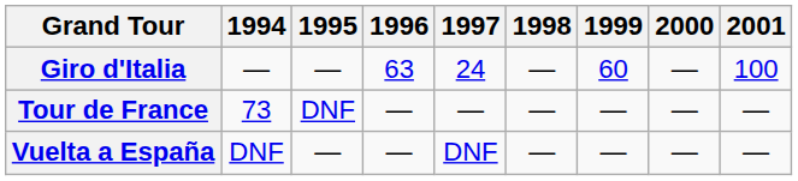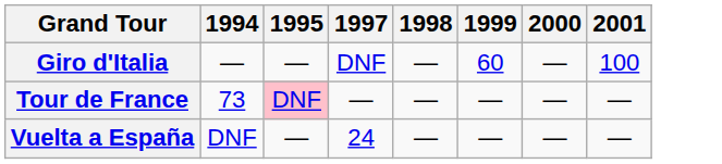- column: 1996 | 63 | — | —
Giro d'Italia | 1997: 24 -> DNF
Tour de France | 1995: no background -> pink background
Vuelta a España | 1997: DNF -> 24
